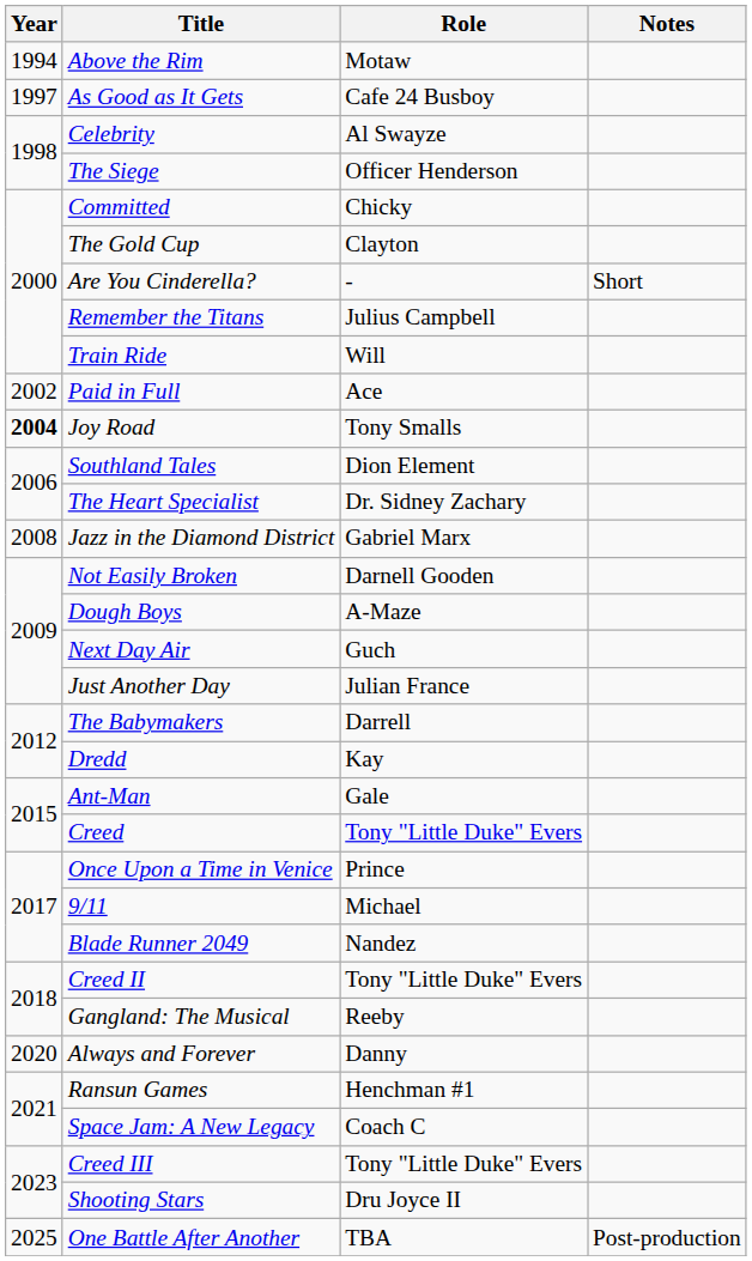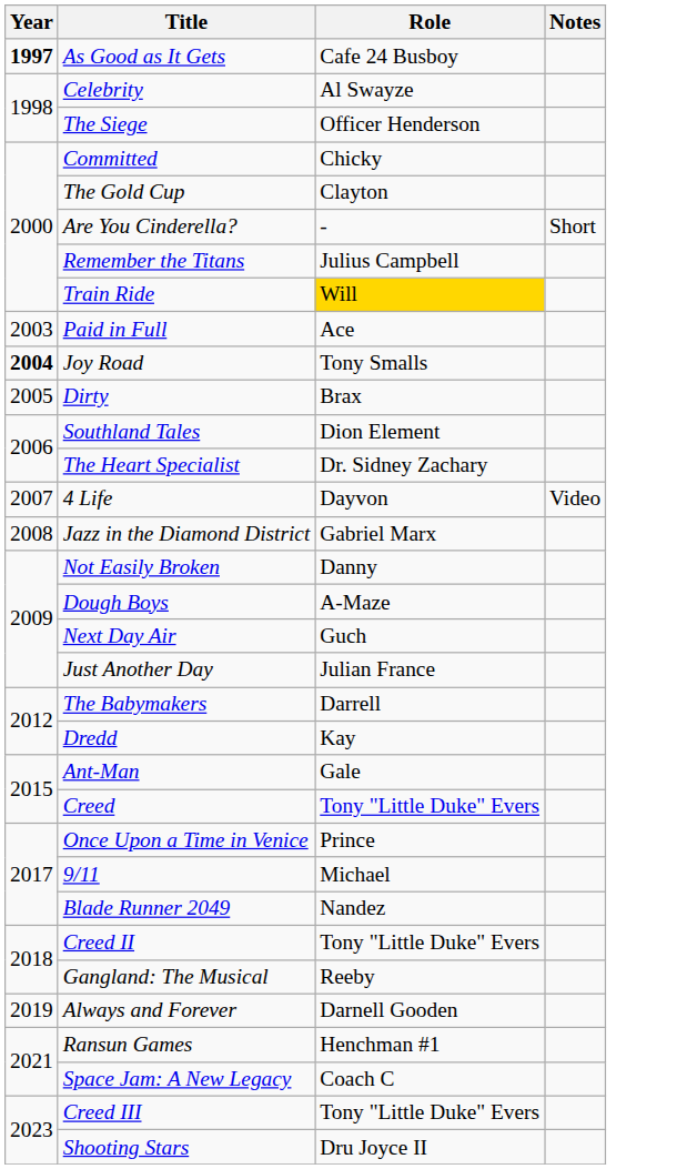- row: 1994 | Above the Rim | Motaw
As Good as It Gets | Year: normal -> bold
Train Ride | Role: no background -> gold background
Paid in Full | Year: 2002 -> 2003
+ row: 2005 | Dirty | Brax
+ row: 2007 | 4 Life | Dayvon | Video
Not Easily Broken | Role: Darnell Gooden -> Danny
Always and Forever | Year: 2020 -> 2019
Always and Forever | Role: Danny -> Darnell Gooden
- row: 2025 | One Battle After Another | TBA | Post-production
